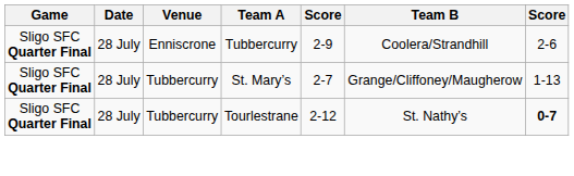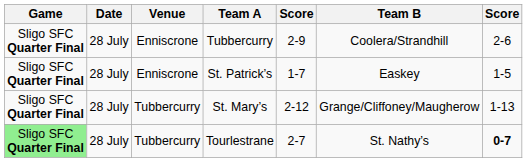+ row: Sligo SFC Quarter Final | 28 July | Enniscrone | St. Patrick’s | 1-7 | Easkey | 1-5
St. Mary’s | column 5: 2-7 -> 2-12
Tourlestrane | Game: no background -> lightgreen background
Tourlestrane | column 5: 2-12 -> 2-7
